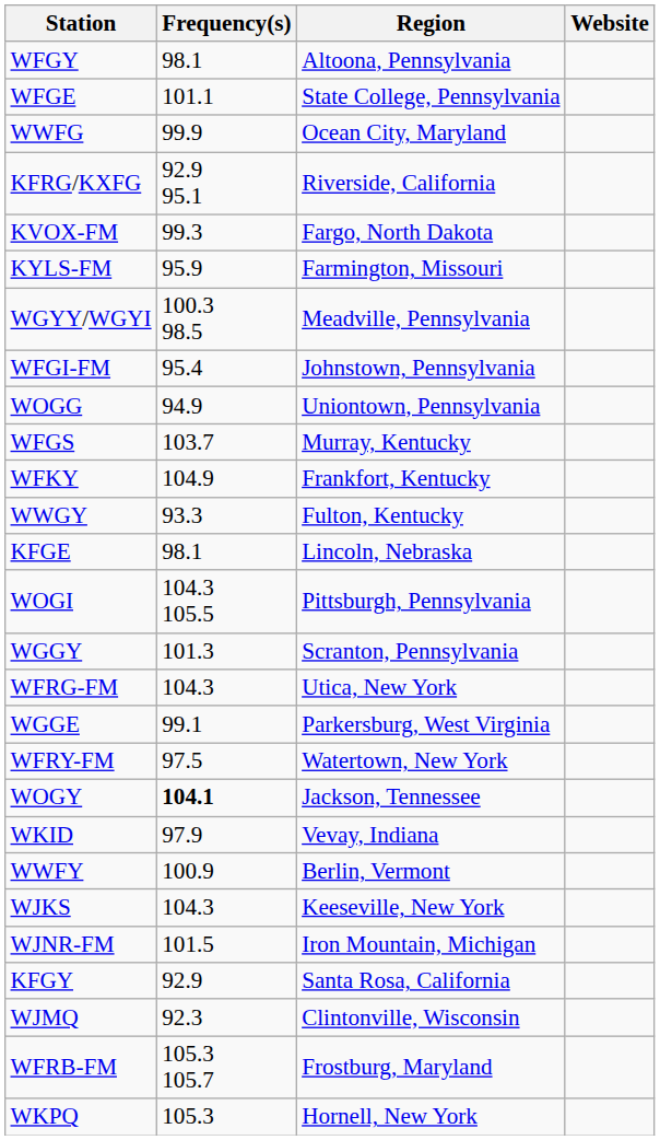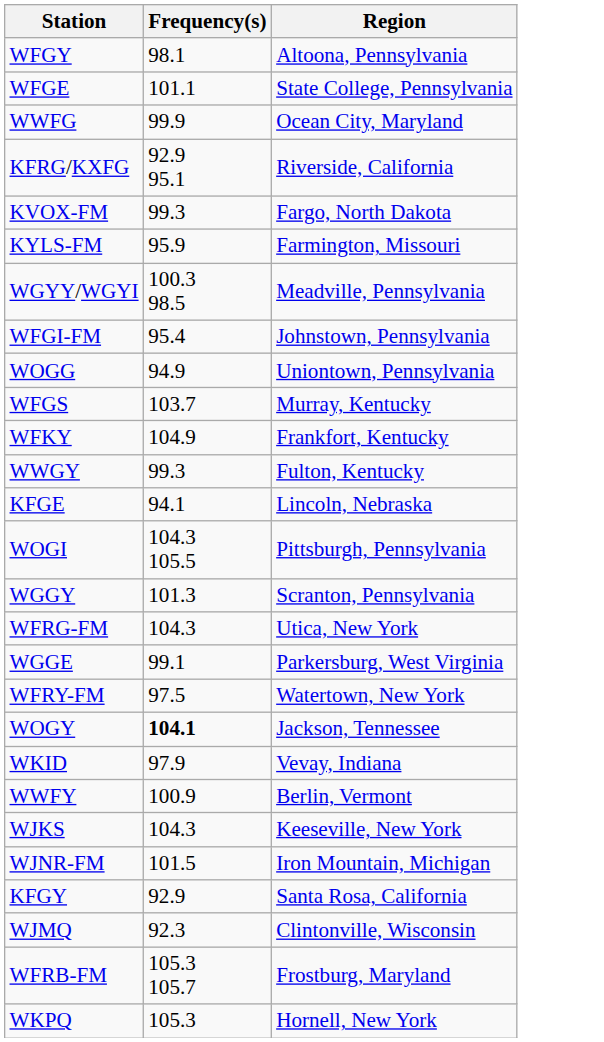- column: Website
WWGY | Frequency(s): 93.3 -> 99.3
KFGE | Frequency(s): 98.1 -> 94.1
